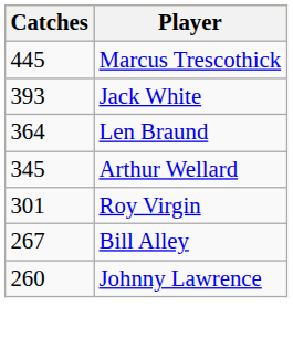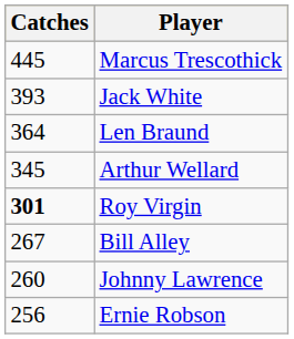Roy Virgin | Catches: normal -> bold
+ row: 256 | Ernie Robson
